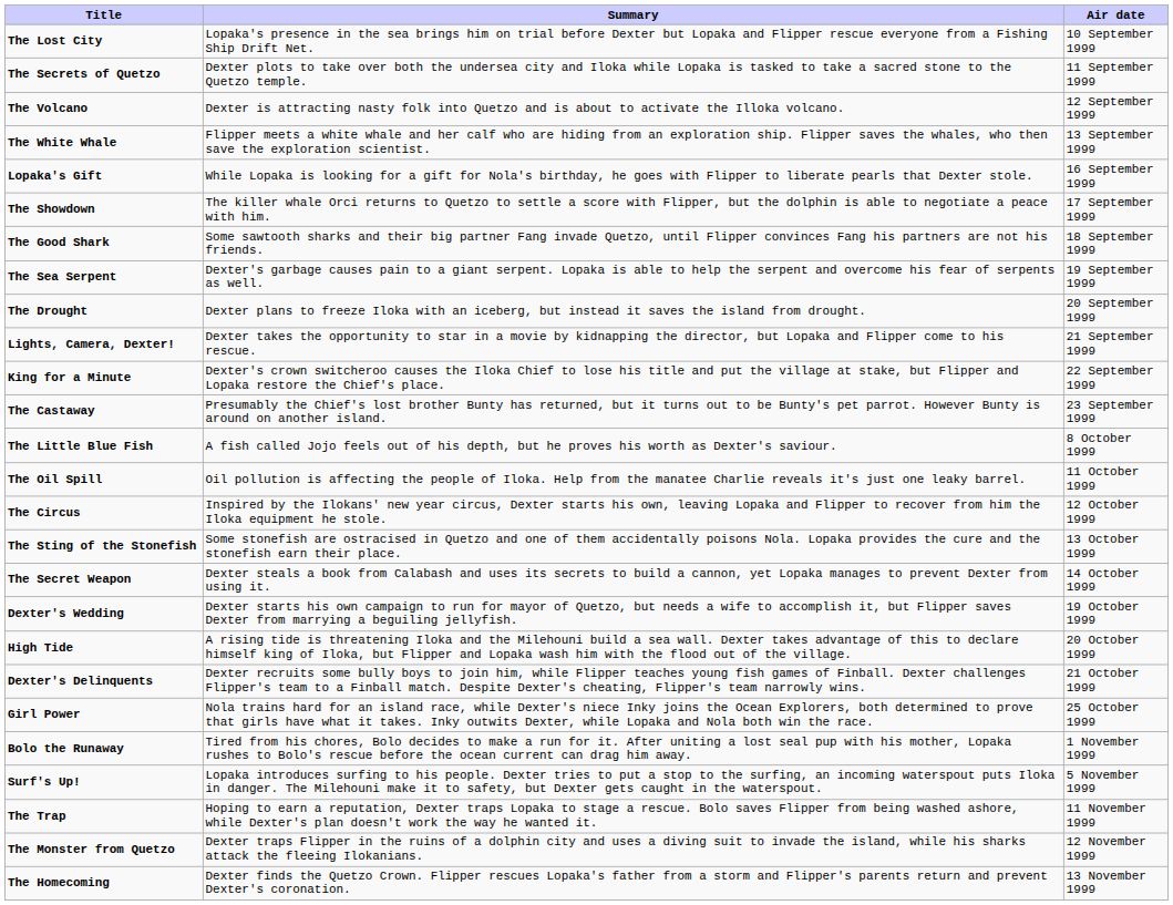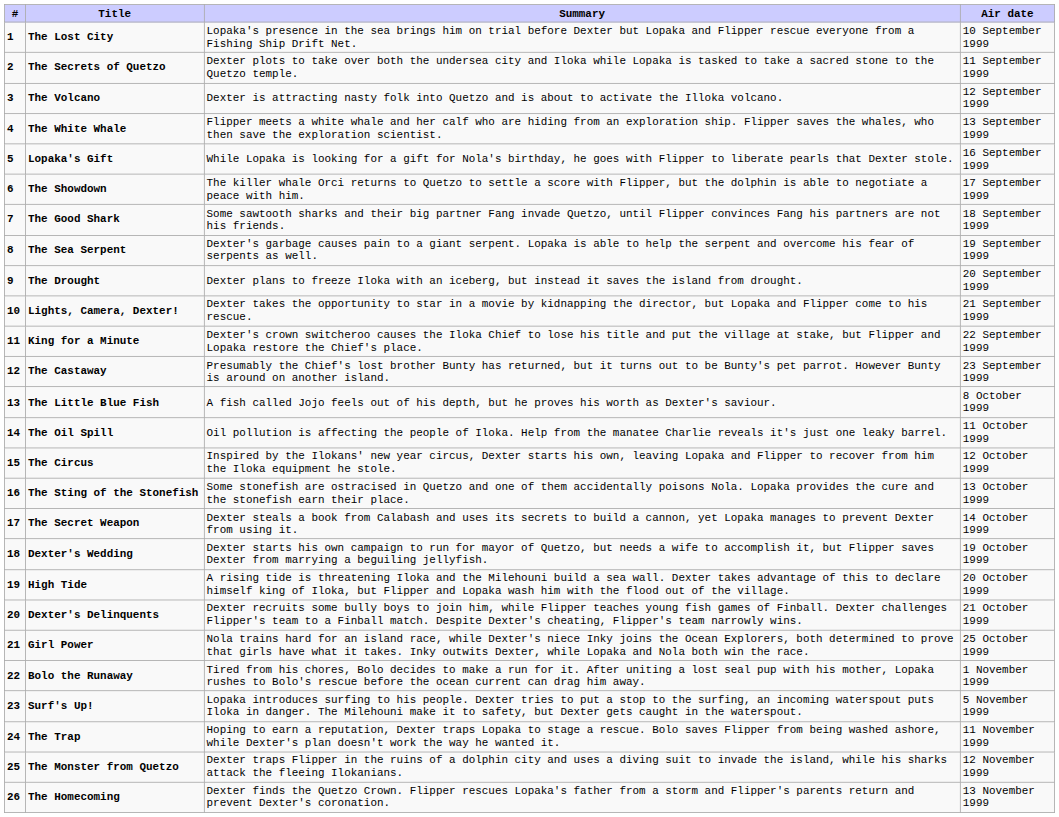+ column: # | 1 | 2 | 3 | 4 | 5 | 6 | 7 | 8 | 9 | 10 | 11 | 12 | 13 | 14 | 15 | 16 | 17 | 18 | 19 | 20 | 21 | 22 | 23 | 24 | 25 | 26
